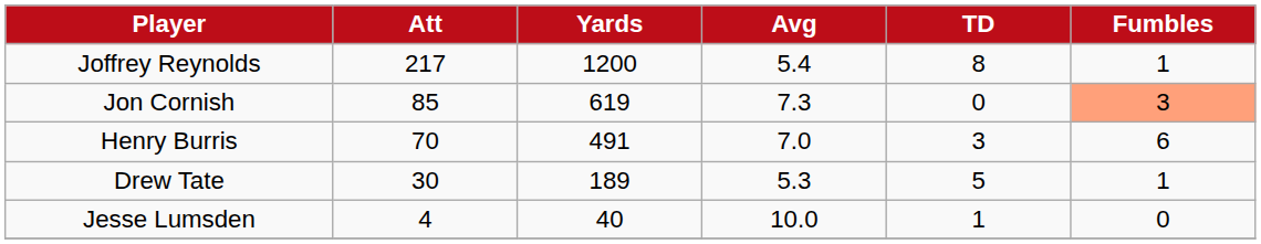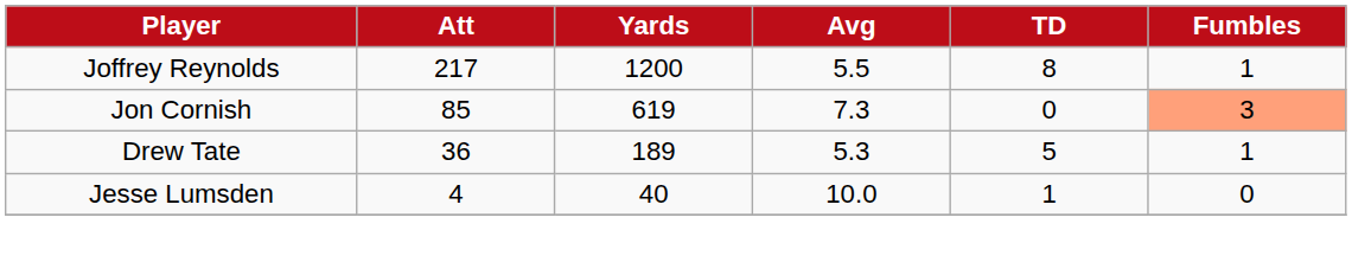Joffrey Reynolds | Avg: 5.4 -> 5.5
- row: Henry Burris | 70 | 491 | 7.0 | 3 | 6
Drew Tate | Att: 30 -> 36
